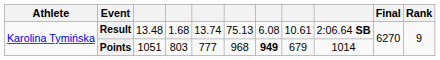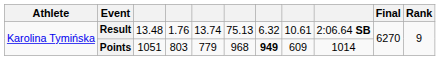Result | column 4: 1.68 -> 1.76
Result | column 7: 6.08 -> 6.32
Points | column 5: 777 -> 779
Points | column 8: 679 -> 609
